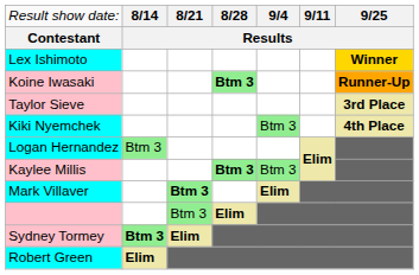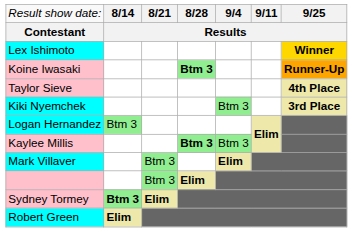Taylor Sieve | column 7: 3rd Place -> 4th Place
Kiki Nyemchek | column 7: 4th Place -> 3rd Place
Mark Villaver | column 3: bold -> normal
